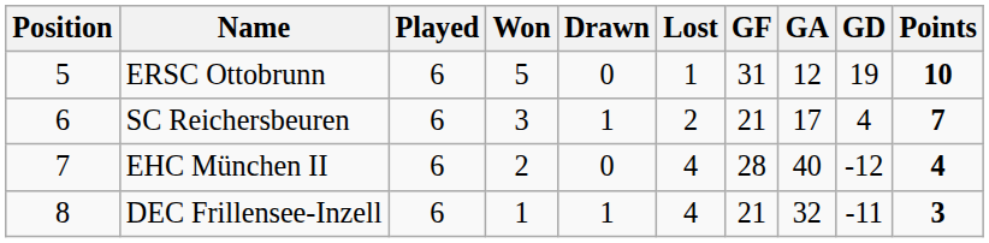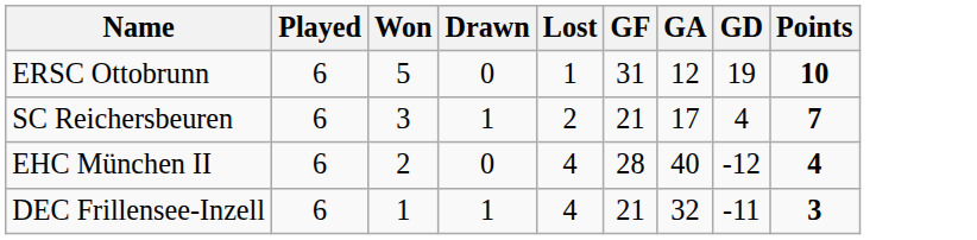- column: Position | 5 | 6 | 7 | 8
